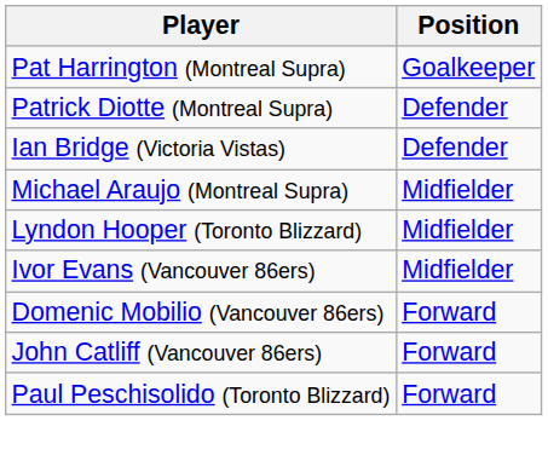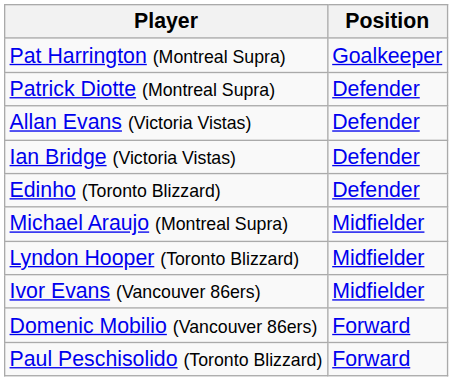+ row: Allan Evans (Victoria Vistas) | Defender
+ row: Edinho (Toronto Blizzard) | Defender
- row: John Catliff (Vancouver 86ers) | Forward
